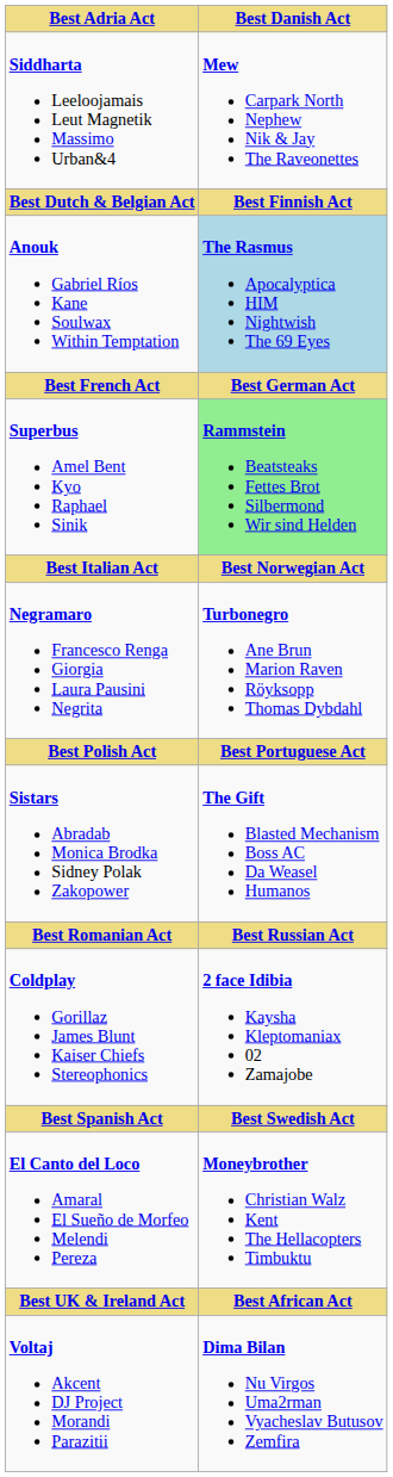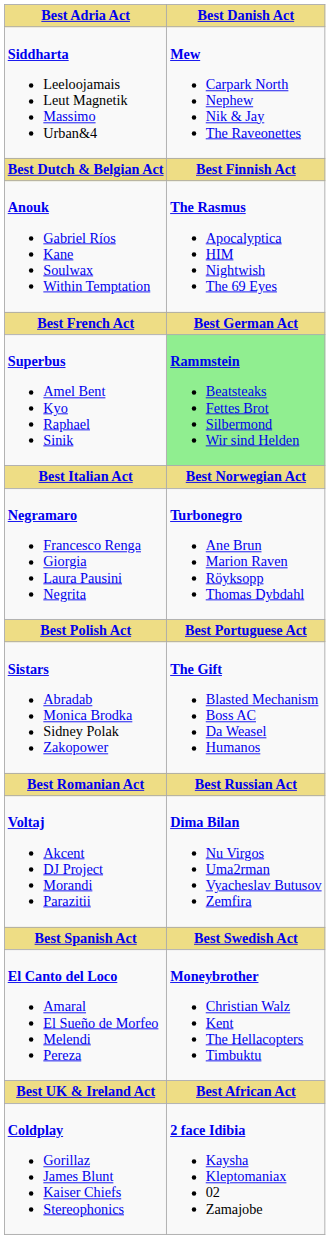Anouk Gabriel Ríos Kane Soulwax Within Temptation | Best Danish Act: lightblue background -> no background
rows swapped: Voltaj Akcent DJ Project Morandi Parazitii <-> Coldplay Gorillaz James Blunt Kaiser Chiefs Stereophonics
